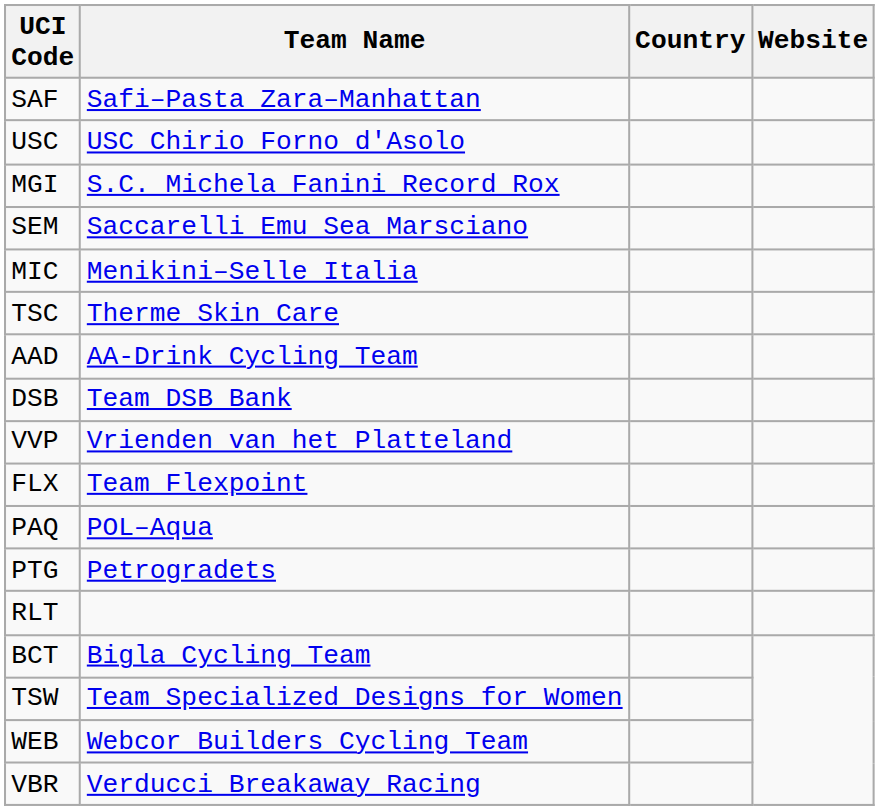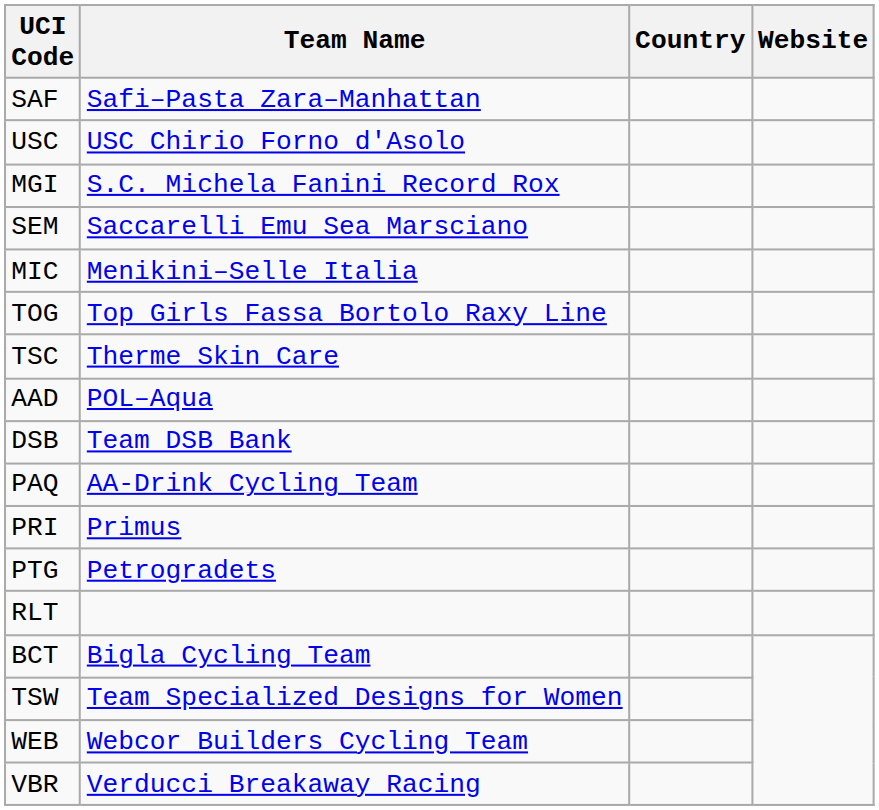+ row: TOG | Top Girls Fassa Bortolo Raxy Line
AAD | Team Name: AA-Drink Cycling Team -> POL–Aqua
- row: VVP | Vrienden van het Platteland
- row: FLX | Team Flexpoint
PAQ | Team Name: POL–Aqua -> AA-Drink Cycling Team
+ row: PRI | Primus
